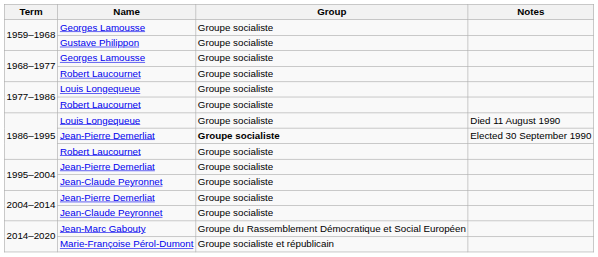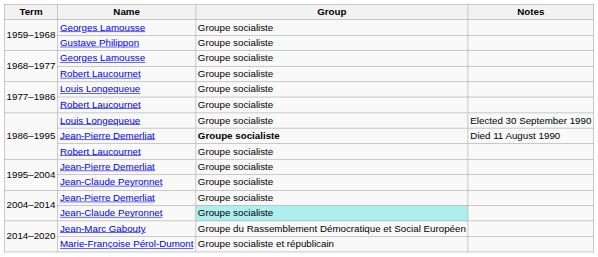1986–1995 / Louis Longequeue | Notes: Died 11 August 1990 -> Elected 30 September 1990
1986–1995 / Jean-Pierre Demerliat | Notes: Elected 30 September 1990 -> Died 11 August 1990
2004–2014 / Jean-Claude Peyronnet | Group: no background -> paleturquoise background
